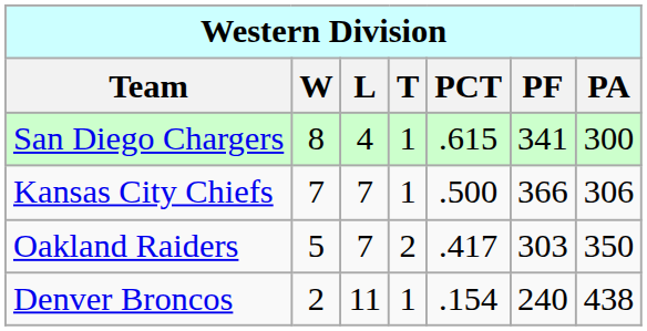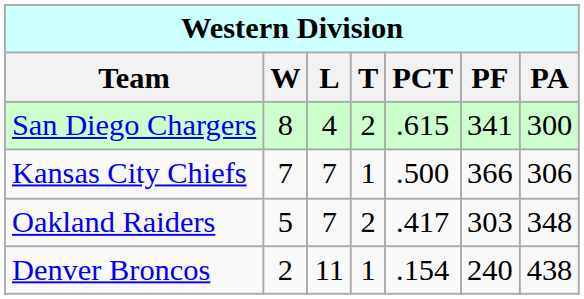San Diego Chargers | T: 1 -> 2
Oakland Raiders | PA: 350 -> 348
